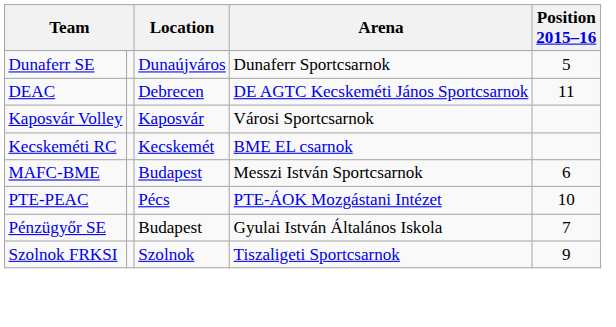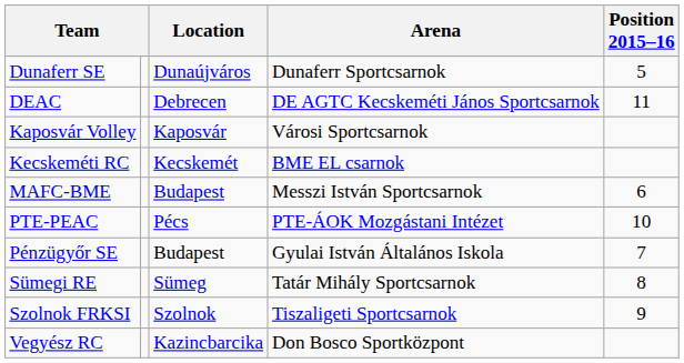+ row: Sümegi RE | Sümeg | Tatár Mihály Sportcsarnok | 8
+ row: Vegyész RC | Kazincbarcika | Don Bosco Sportközpont
